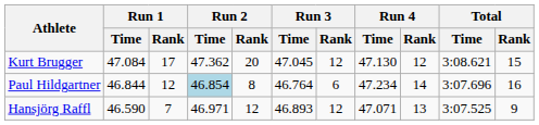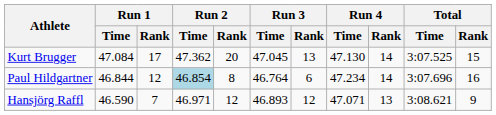Kurt Brugger | Run 3 / Rank: 12 -> 13
Kurt Brugger | Run 4 / Rank: 12 -> 14
Kurt Brugger | Total / Time: 3:08.621 -> 3:07.525
Hansjörg Raffl | Total / Time: 3:07.525 -> 3:08.621
